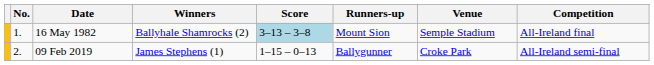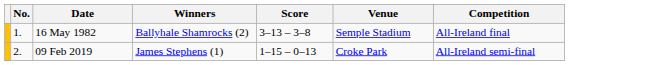- column: Runners-up | Mount Sion | Ballygunner
16 May 1982 | Score: lightblue background -> no background
